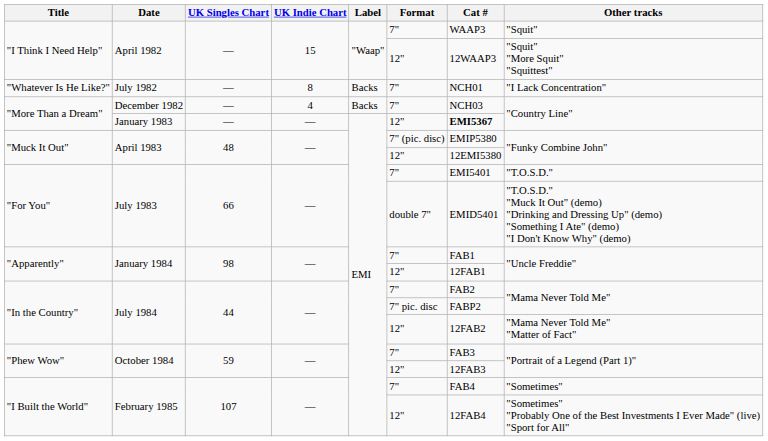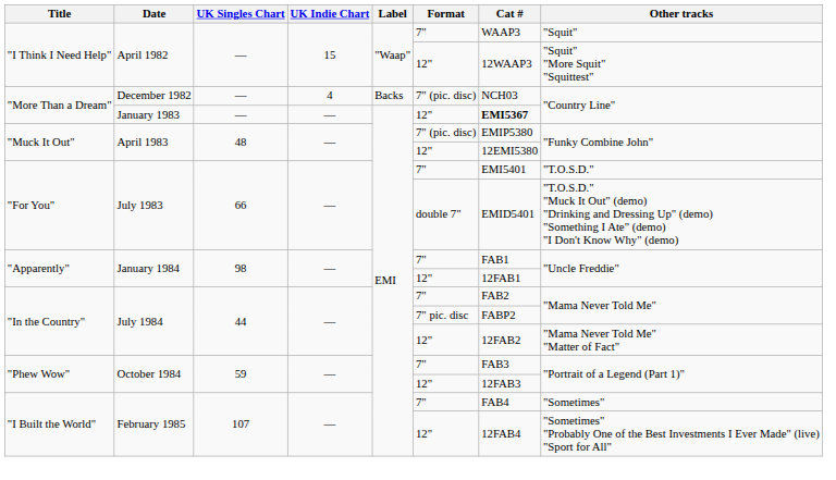- row: "Whatever Is He Like?" | July 1982 | — | 8 | Backs | 7" | NCH01 | "I Lack Concentration"
December 1982 | Format: 7" -> 7" (pic. disc)
